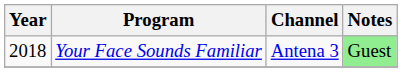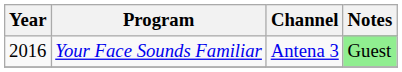Your Face Sounds Familiar | Year: 2018 -> 2016
